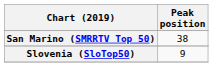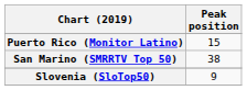+ row: Puerto Rico (Monitor Latino) | 15
